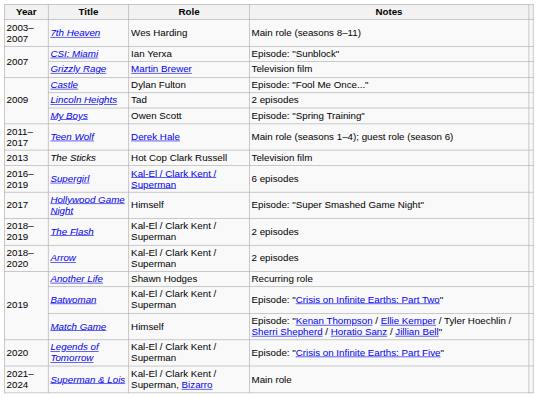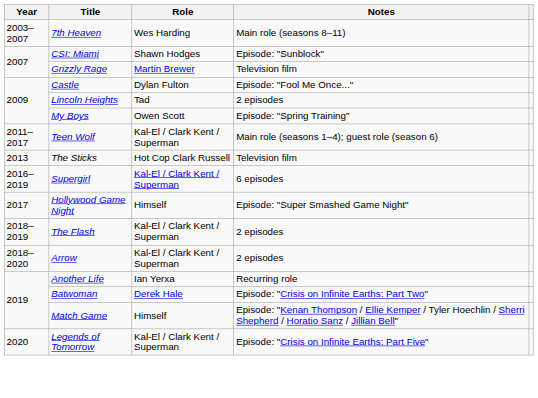CSI: Miami | Role: Ian Yerxa -> Shawn Hodges
Teen Wolf | Role: Derek Hale -> Kal-El / Clark Kent / Superman
Another Life | Role: Shawn Hodges -> Ian Yerxa
Batwoman | Role: Kal-El / Clark Kent / Superman -> Derek Hale
- row: 2021–2024 | Superman & Lois | Kal-El / Clark Kent / Superman, Bizarro | Main role
